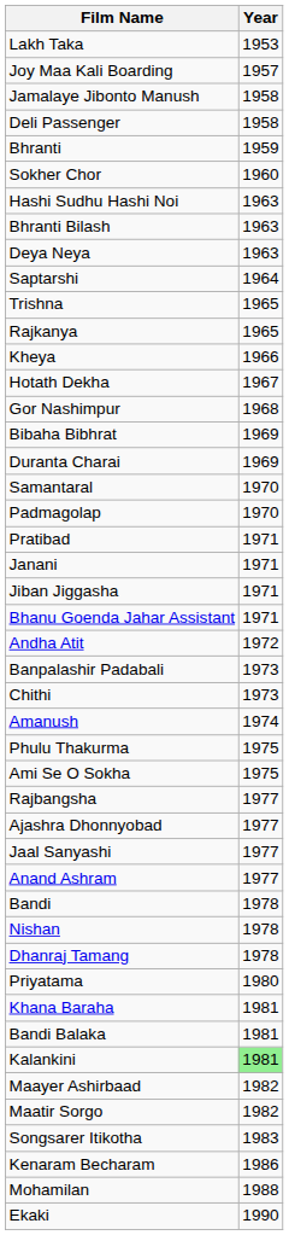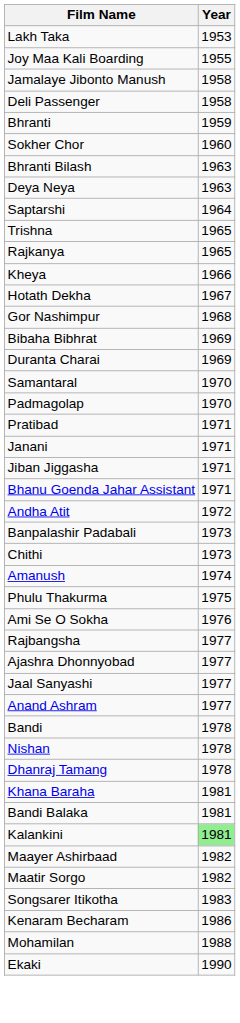Joy Maa Kali Boarding | Year: 1957 -> 1955
- row: Hashi Sudhu Hashi Noi | 1963
Ami Se O Sokha | Year: 1975 -> 1976
- row: Priyatama | 1980
